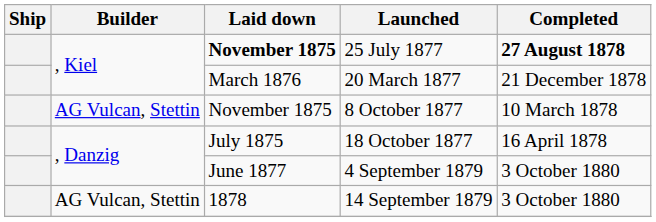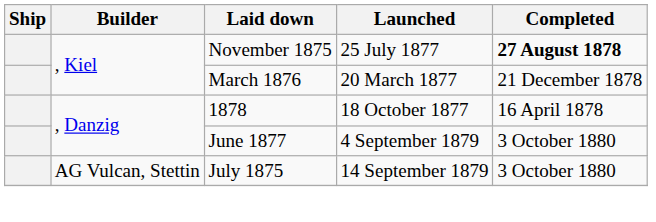25 July 1877 | Laid down: bold -> normal
- row: AG Vulcan, Stettin | November 1875 | 8 October 1877 | 10 March 1878
18 October 1877 | Laid down: July 1875 -> 1878
14 September 1879 | Laid down: 1878 -> July 1875
